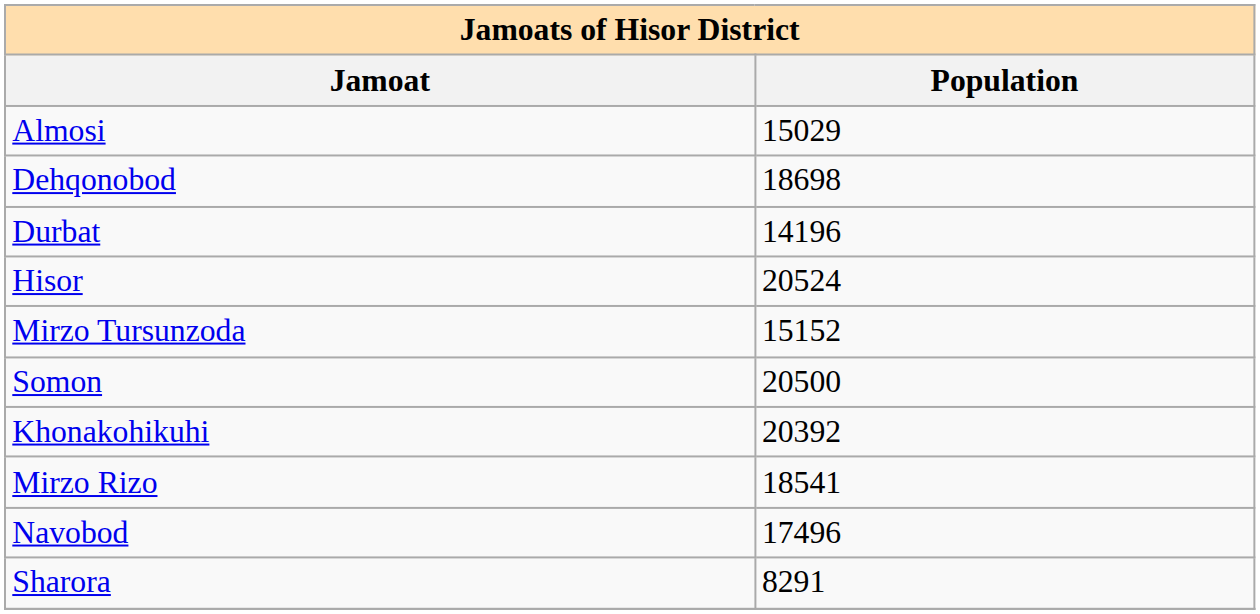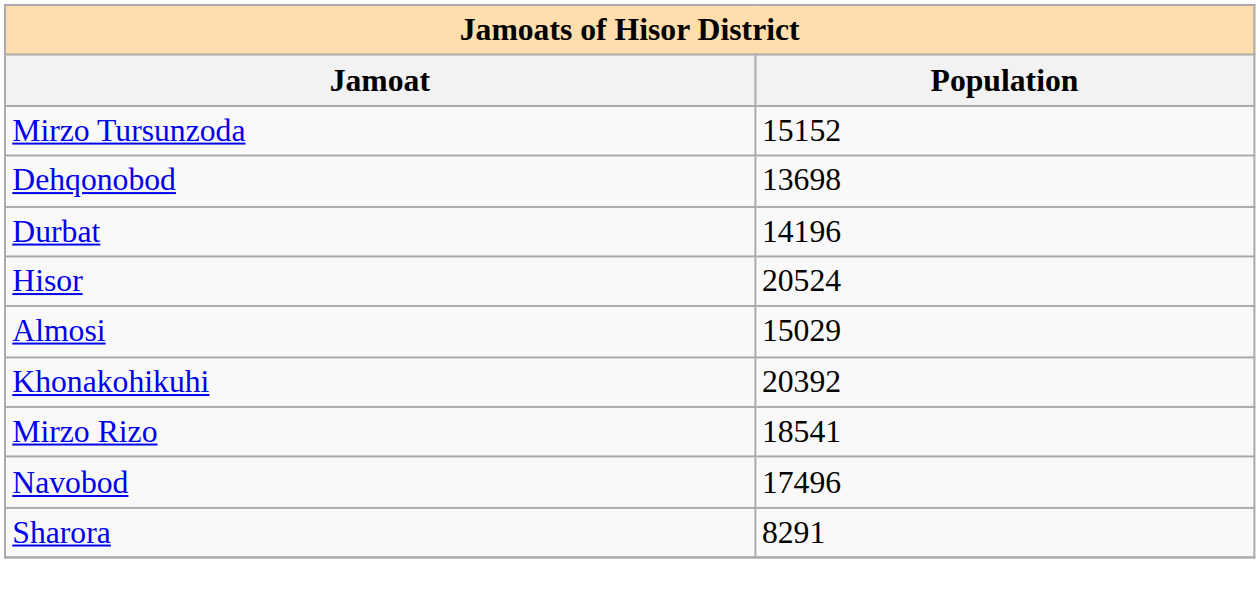rows swapped: Almosi <-> Mirzo Tursunzoda
Dehqonobod | Population: 18698 -> 13698
- row: Somon | 20500
